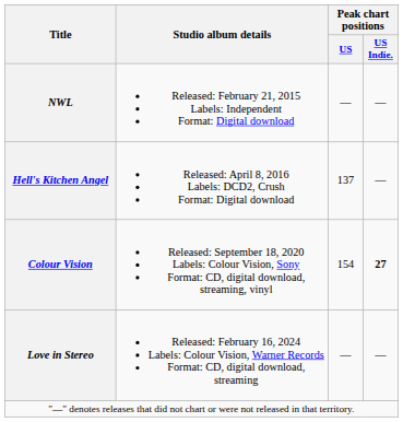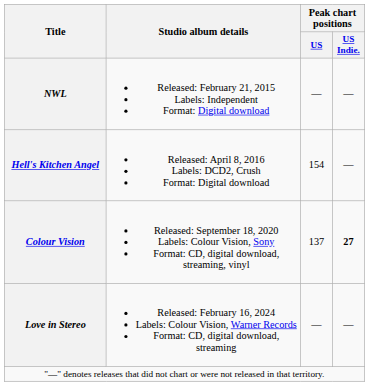Hell's Kitchen Angel | Peak chart positions / US: 137 -> 154
Colour Vision | Peak chart positions / US: 154 -> 137
